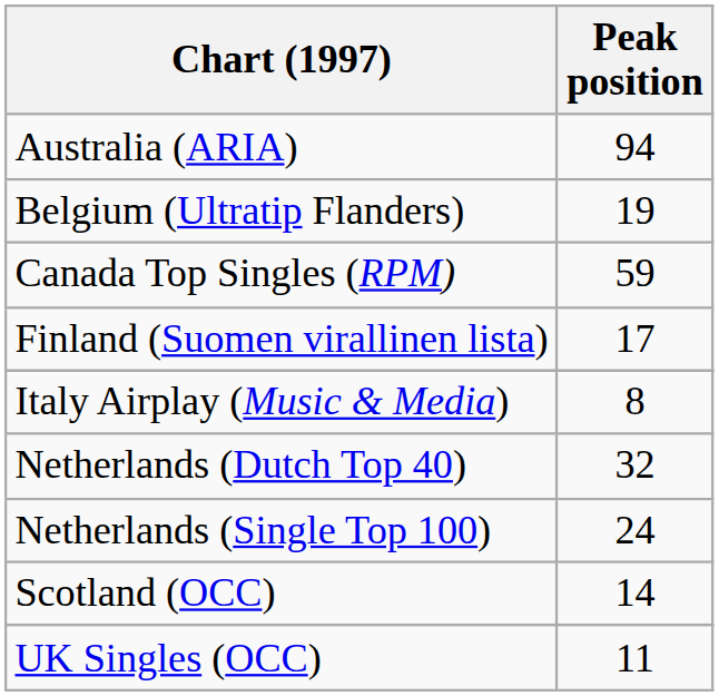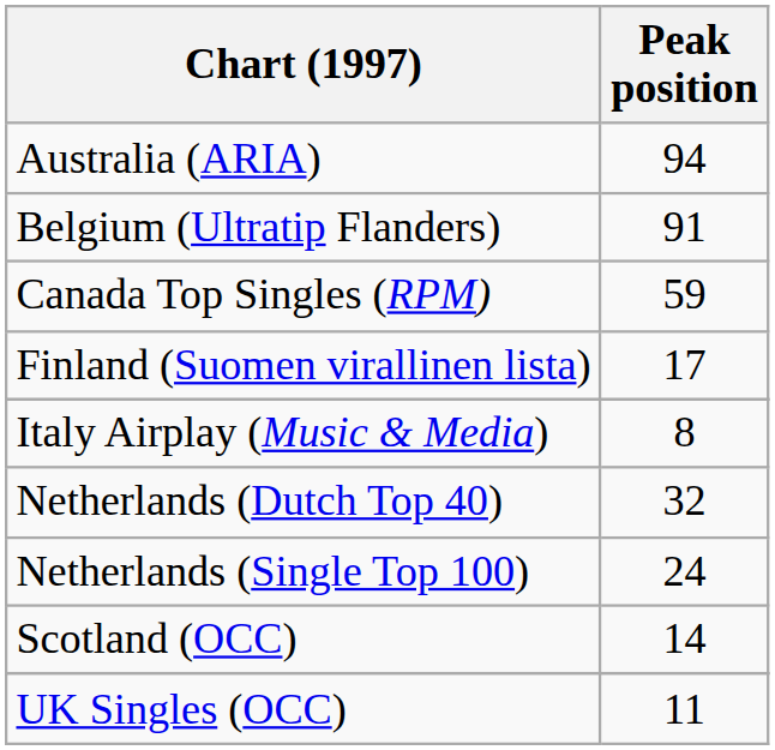Belgium (Ultratip Flanders) | Peak position: 19 -> 91
